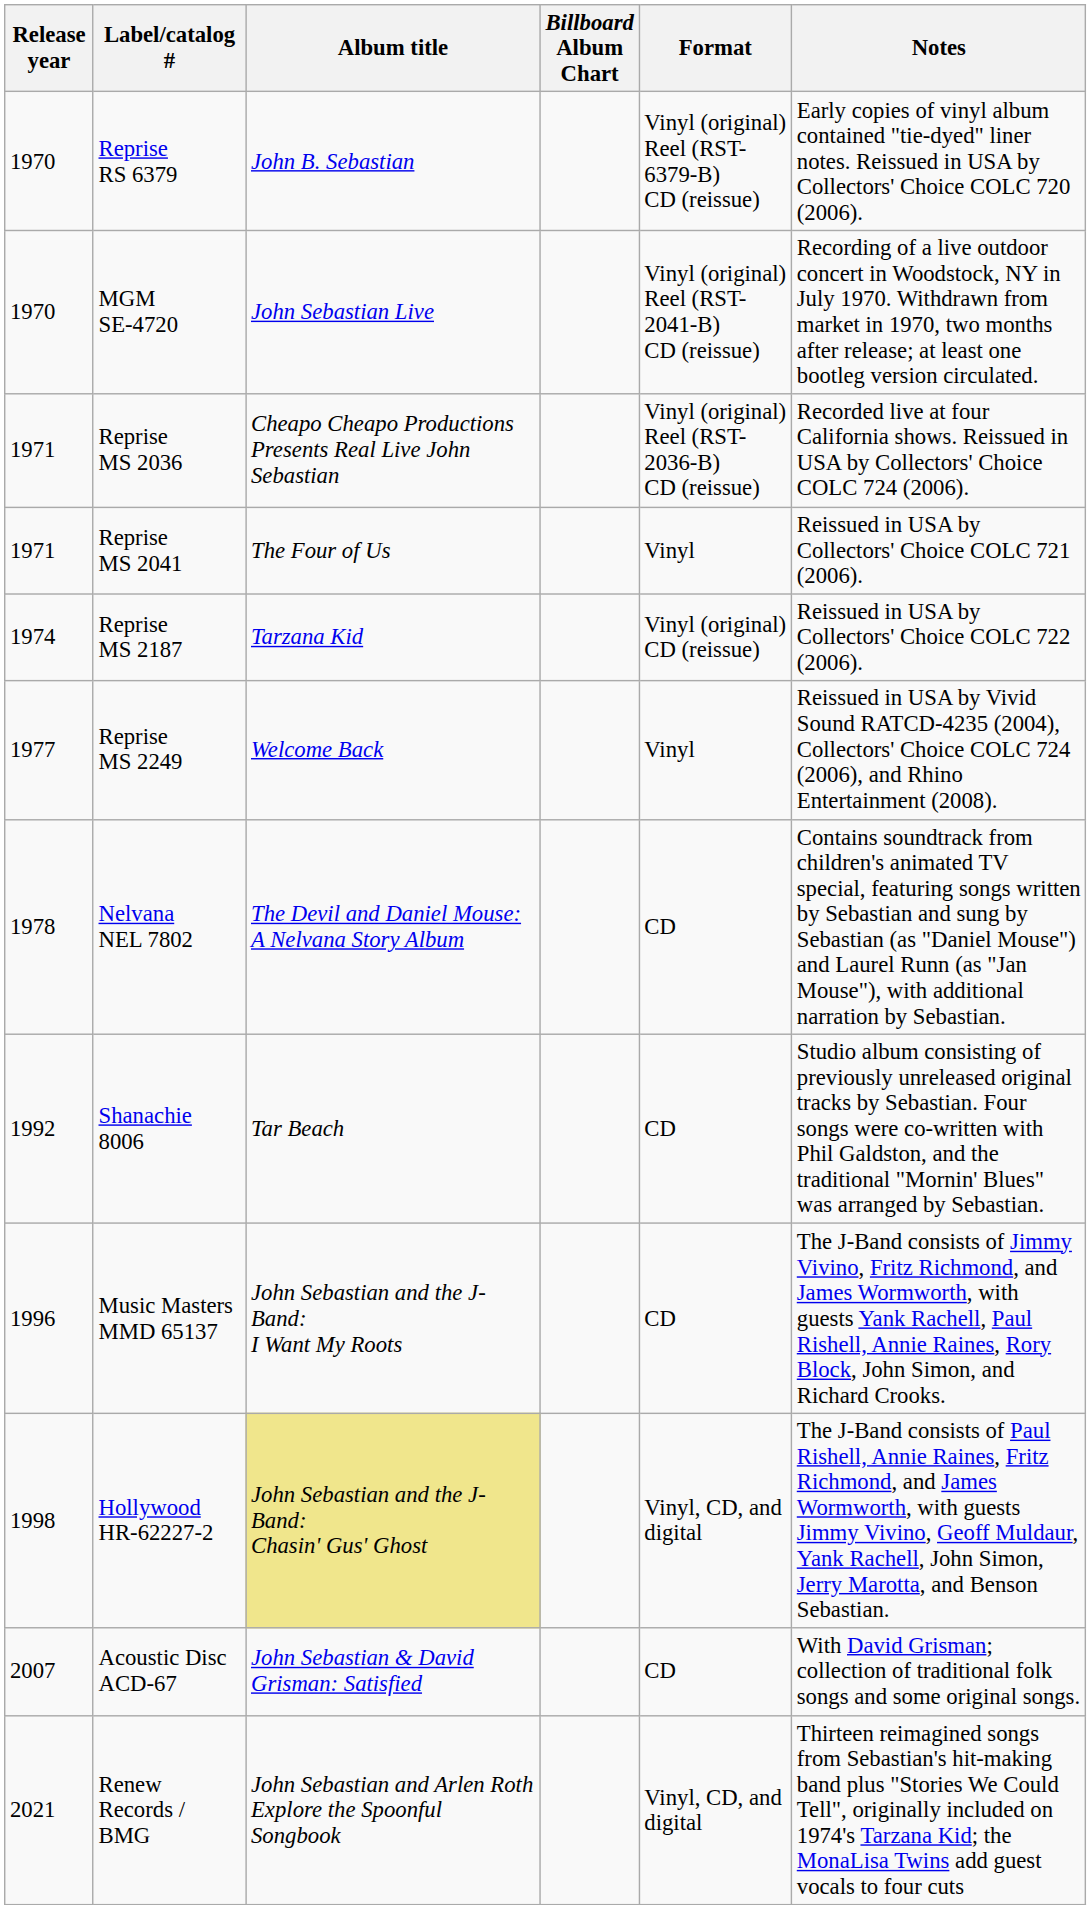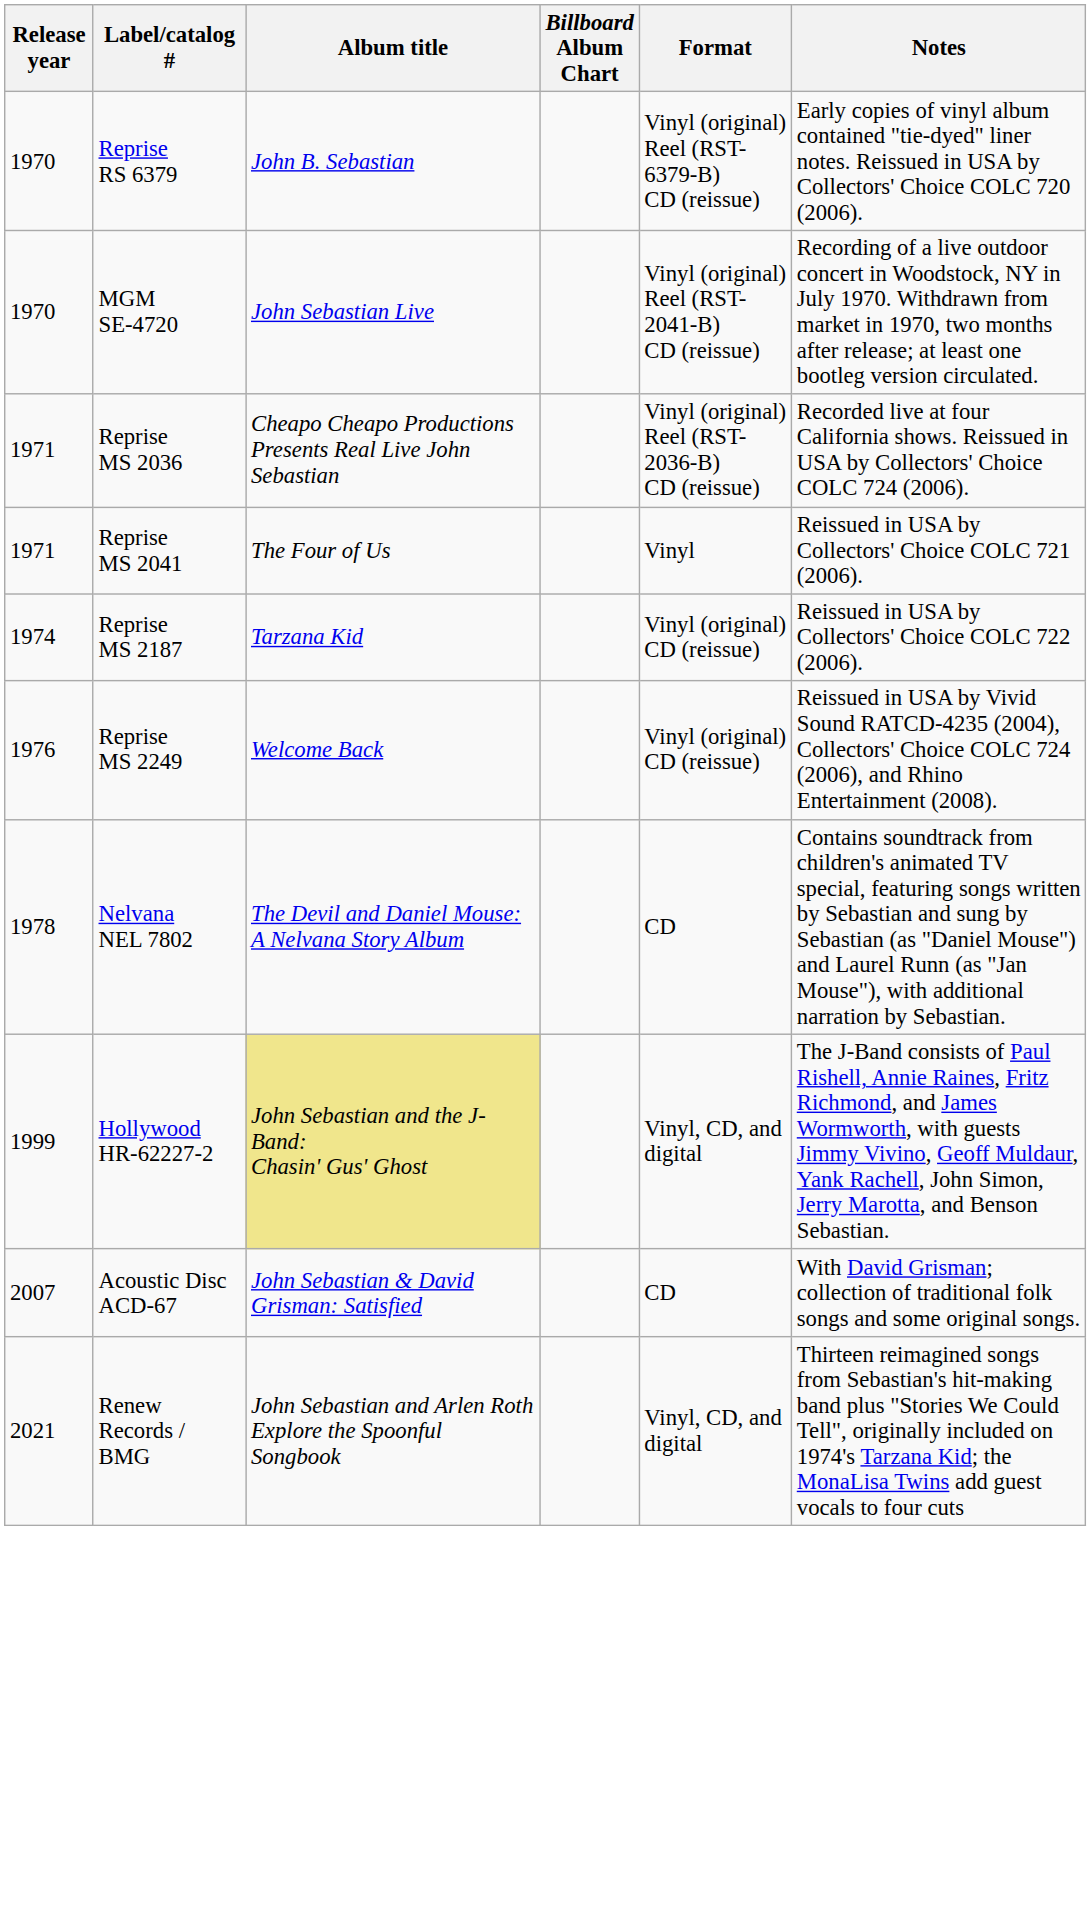Reprise MS 2249 | Release year: 1977 -> 1976
Reprise MS 2249 | Format: Vinyl -> Vinyl (original) CD (reissue)
- row: 1992 | Shanachie 8006 | Tar Beach | CD | Studio album consisting of previously unreleased original tracks by Sebastian. Four songs were co-written with Phil Galdston, and the traditional "Mornin' Blues" was arranged by Sebastian.
- row: 1996 | Music Masters MMD 65137 | John Sebastian and the J-Band: I Want My Roots | CD | The J-Band consists of Jimmy Vivino, Fritz Richmond, and James Wormworth, with guests Yank Rachell, Paul Rishell, Annie Raines, Rory Block, John Simon, and Richard Crooks.
Hollywood HR-62227-2 | Release year: 1998 -> 1999
